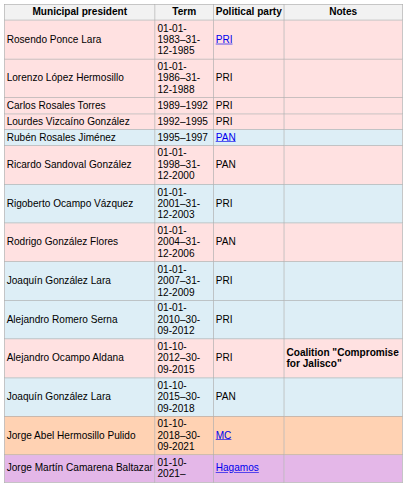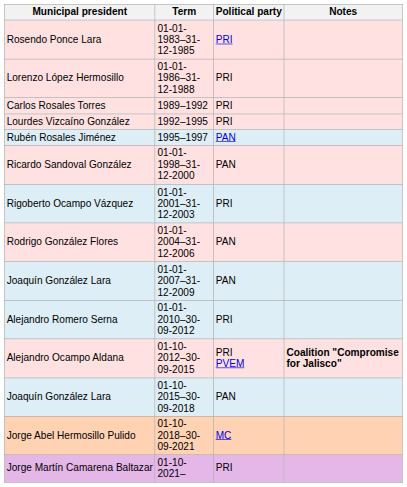Joaquín González Lara / 01-01-2007–31-12-2009 | Political party: PRI -> PAN
Alejandro Ocampo Aldana | Political party: PRI -> PRI PVEM
Jorge Martín Camarena Baltazar | Political party: Hagamos -> PRI
